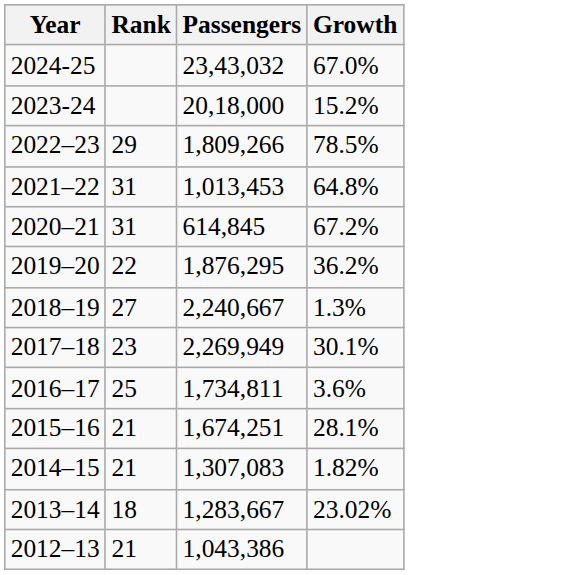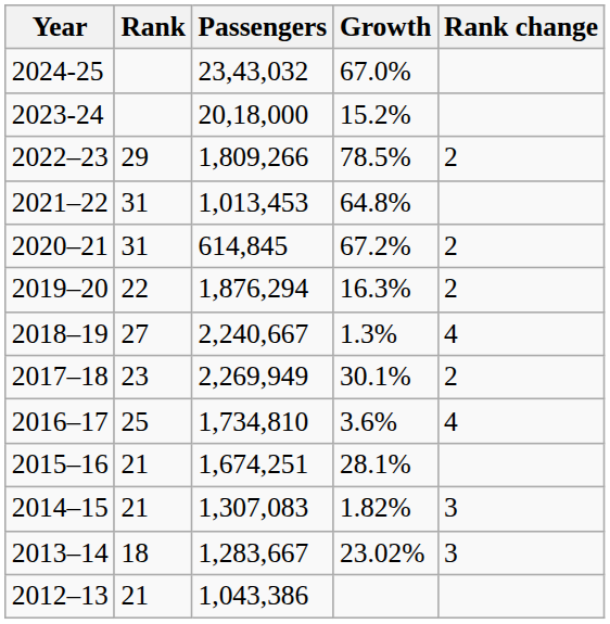+ column: Rank change | 2 | 2 | 2 | 4 | 2 | 4 | 3 | 3
2019–20 | Passengers: 1,876,295 -> 1,876,294
2019–20 | Growth: 36.2% -> 16.3%
2016–17 | Passengers: 1,734,811 -> 1,734,810
